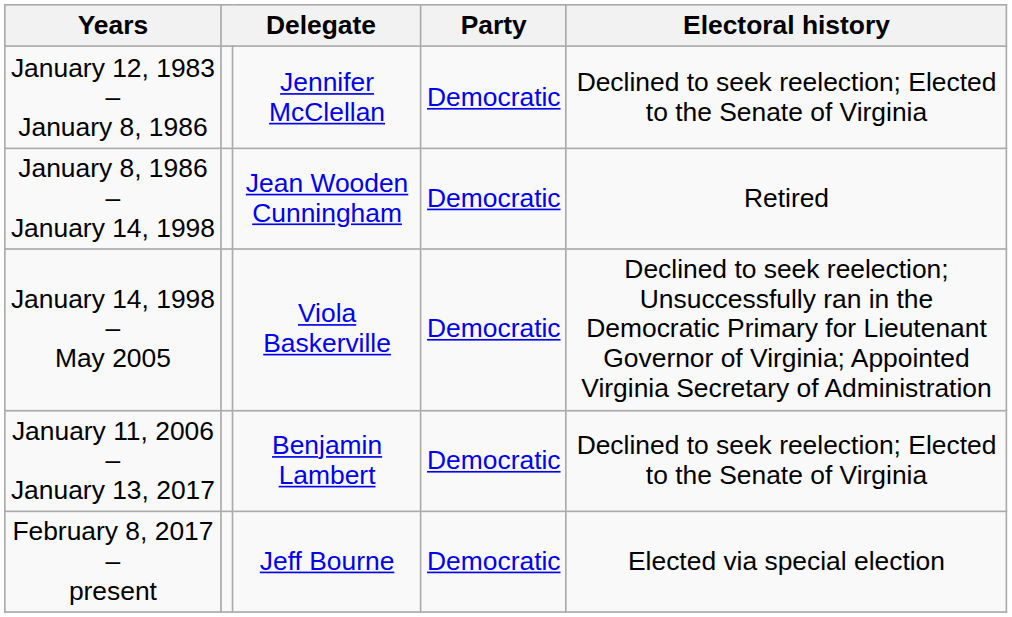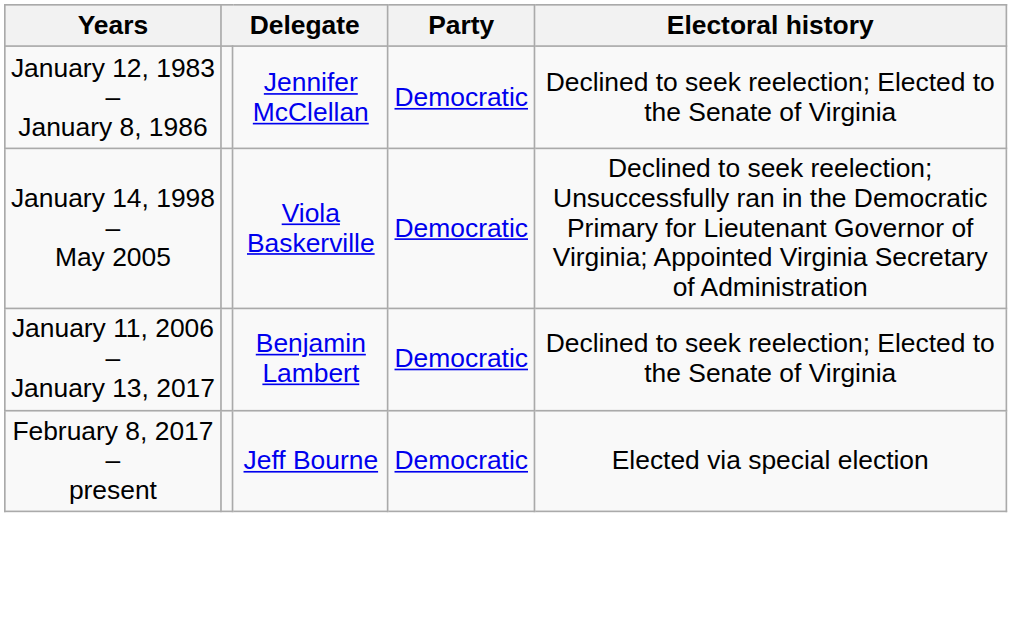- row: January 8, 1986 – January 14, 1998 | Jean Wooden Cunningham | Democratic | Retired
